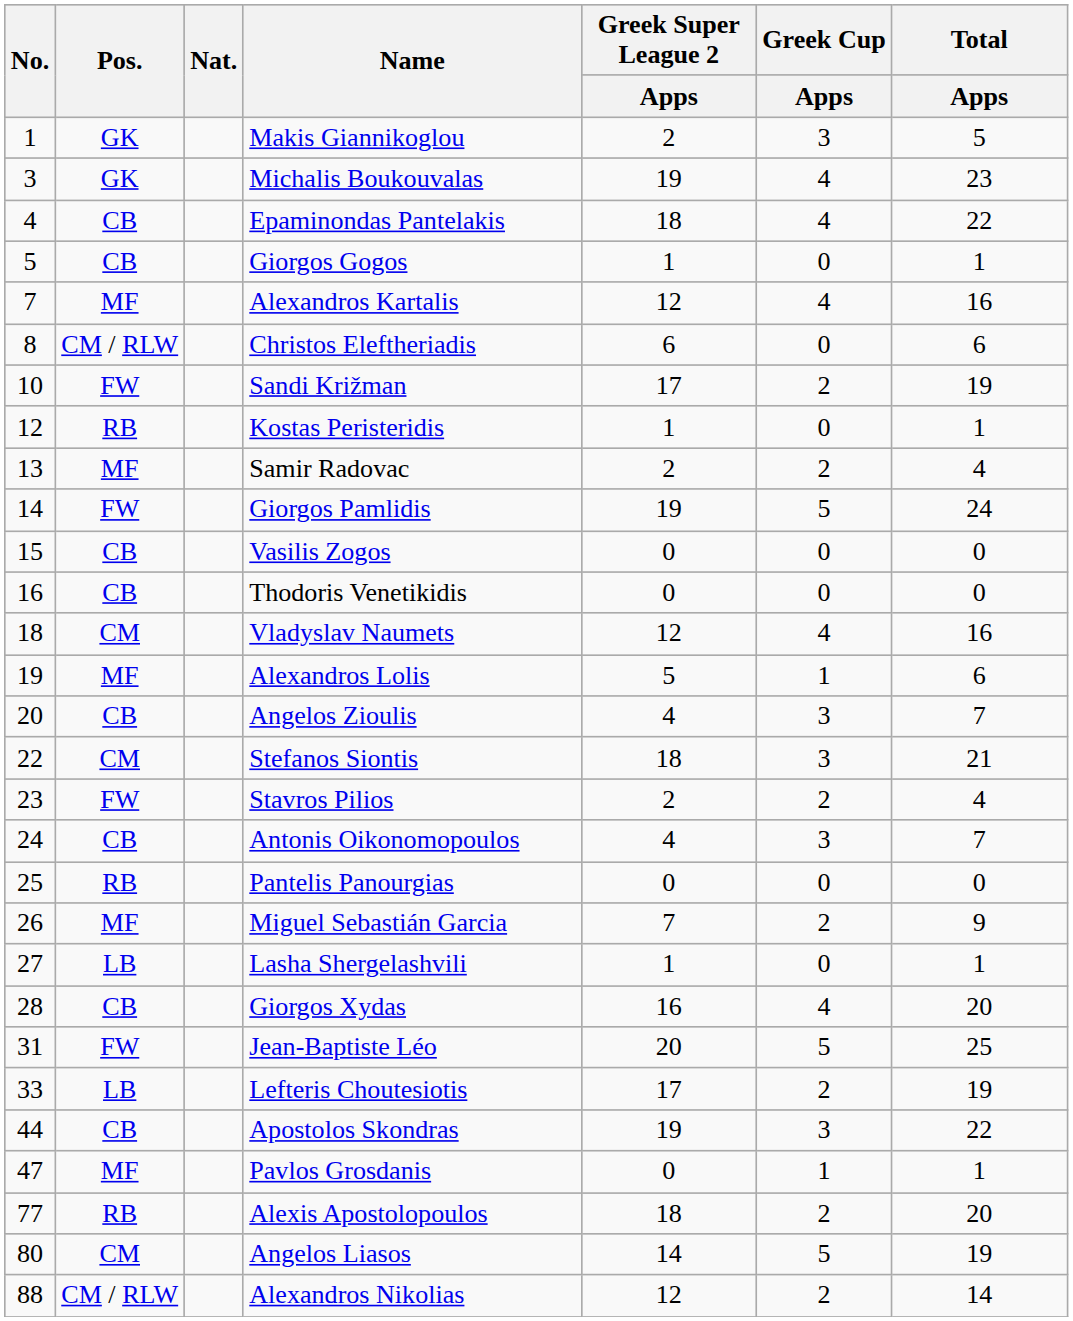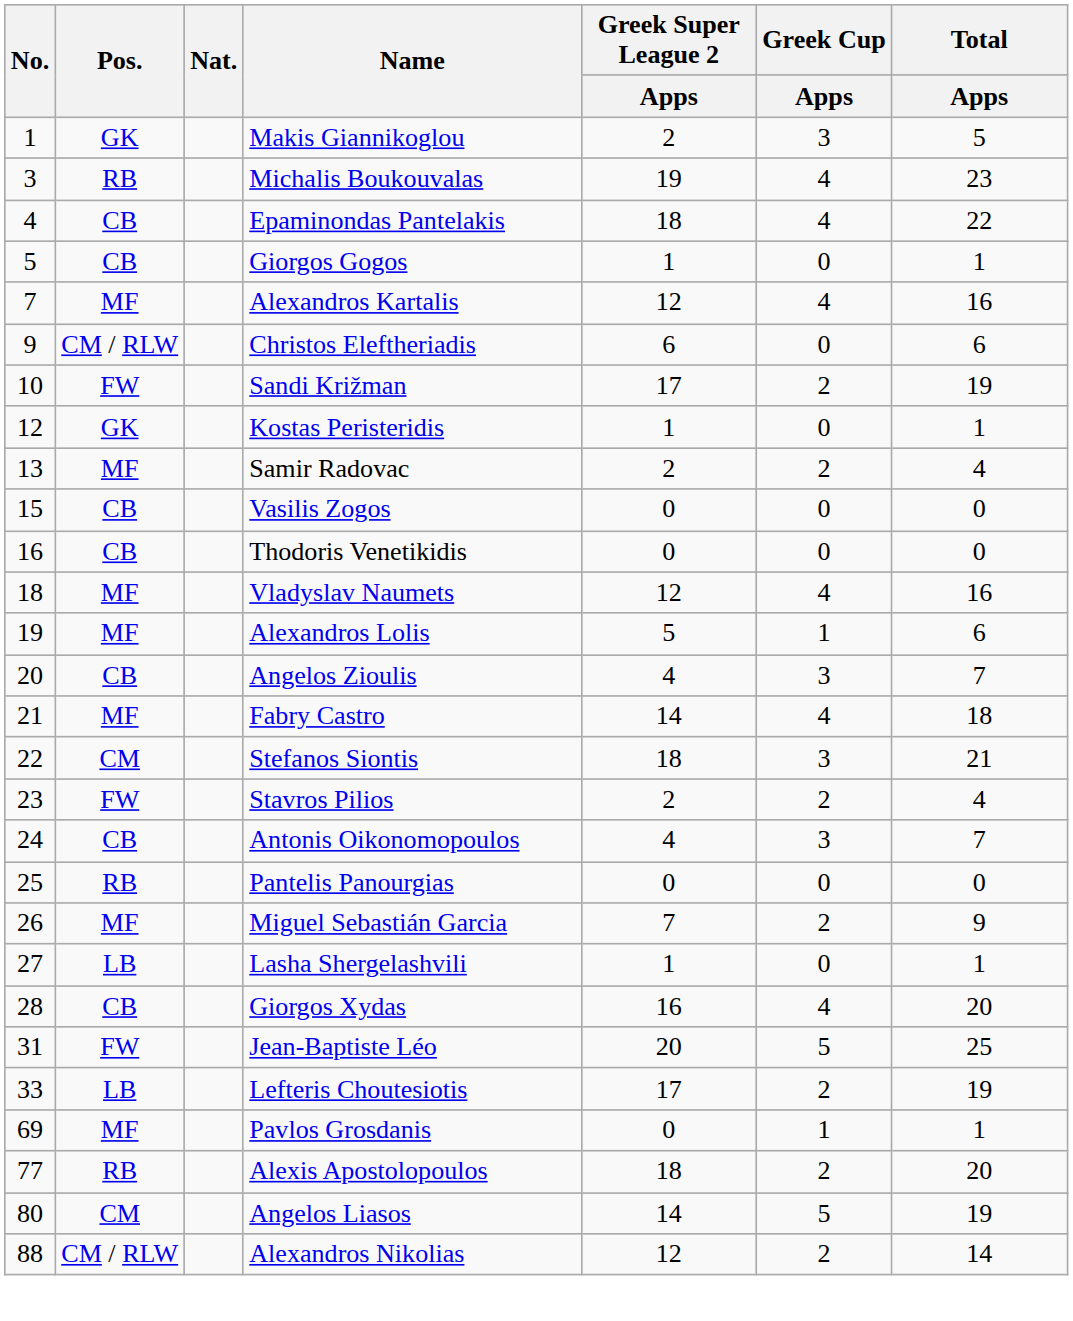Michalis Boukouvalas | Pos.: GK -> RB
Christos Eleftheriadis | No.: 8 -> 9
Kostas Peristeridis | Pos.: RB -> GK
- row: 14 | FW | Giorgos Pamlidis | 19 | 5 | 24
Vladyslav Naumets | Pos.: CM -> MF
+ row: 21 | MF | Fabry Castro | 14 | 4 | 18
- row: 44 | CB | Apostolos Skondras | 19 | 3 | 22
Pavlos Grosdanis | No.: 47 -> 69
